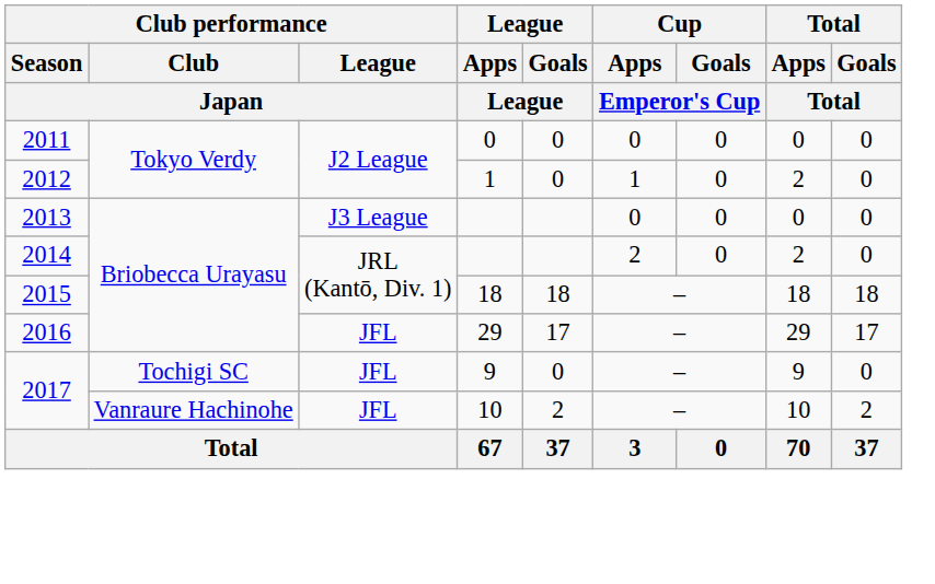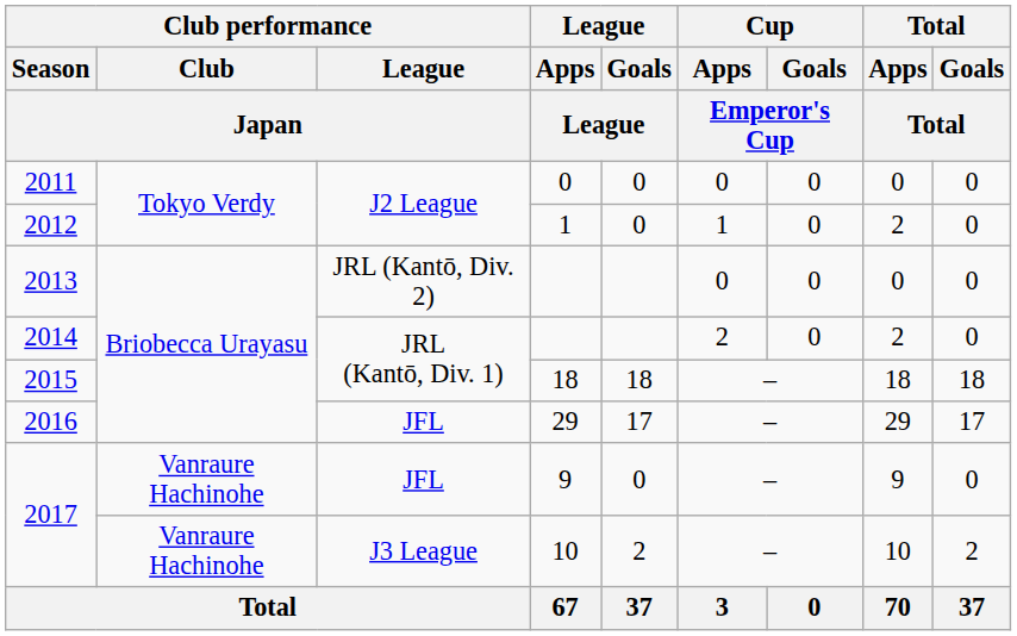2013 | Club performance / League / Japan: J3 League -> JRL (Kantō, Div. 2)
2017 / 9 | Club performance / Club / Japan: Tochigi SC -> Vanraure Hachinohe
2017 / 10 | Club performance / League / Japan: JFL -> J3 League
